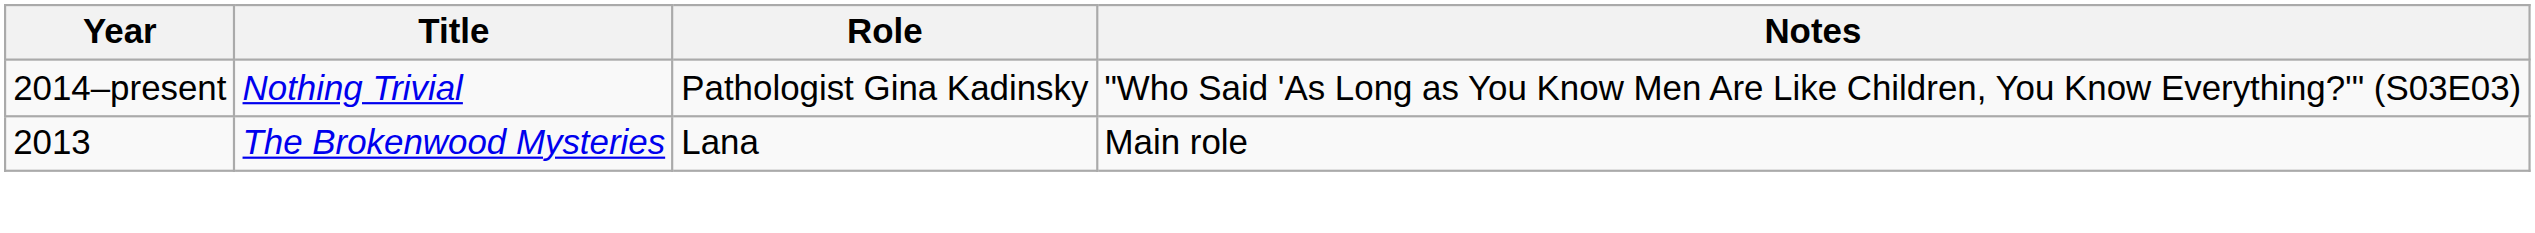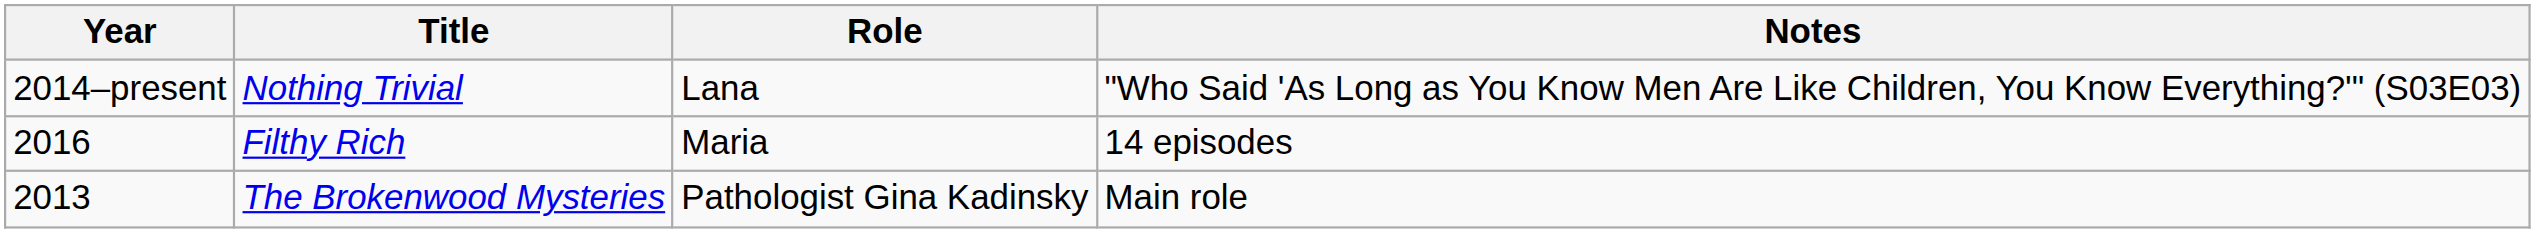Nothing Trivial | Role: Pathologist Gina Kadinsky -> Lana
+ row: 2016 | Filthy Rich | Maria | 14 episodes
The Brokenwood Mysteries | Role: Lana -> Pathologist Gina Kadinsky
